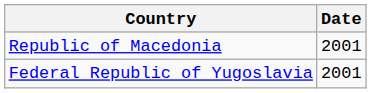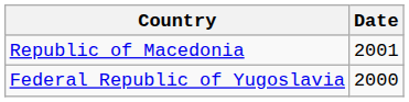Federal Republic of Yugoslavia | Date: 2001 -> 2000
